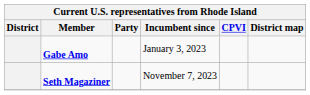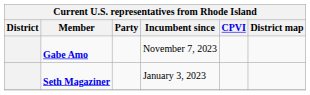Gabe Amo | Incumbent since: January 3, 2023 -> November 7, 2023
Seth Magaziner | Incumbent since: November 7, 2023 -> January 3, 2023
